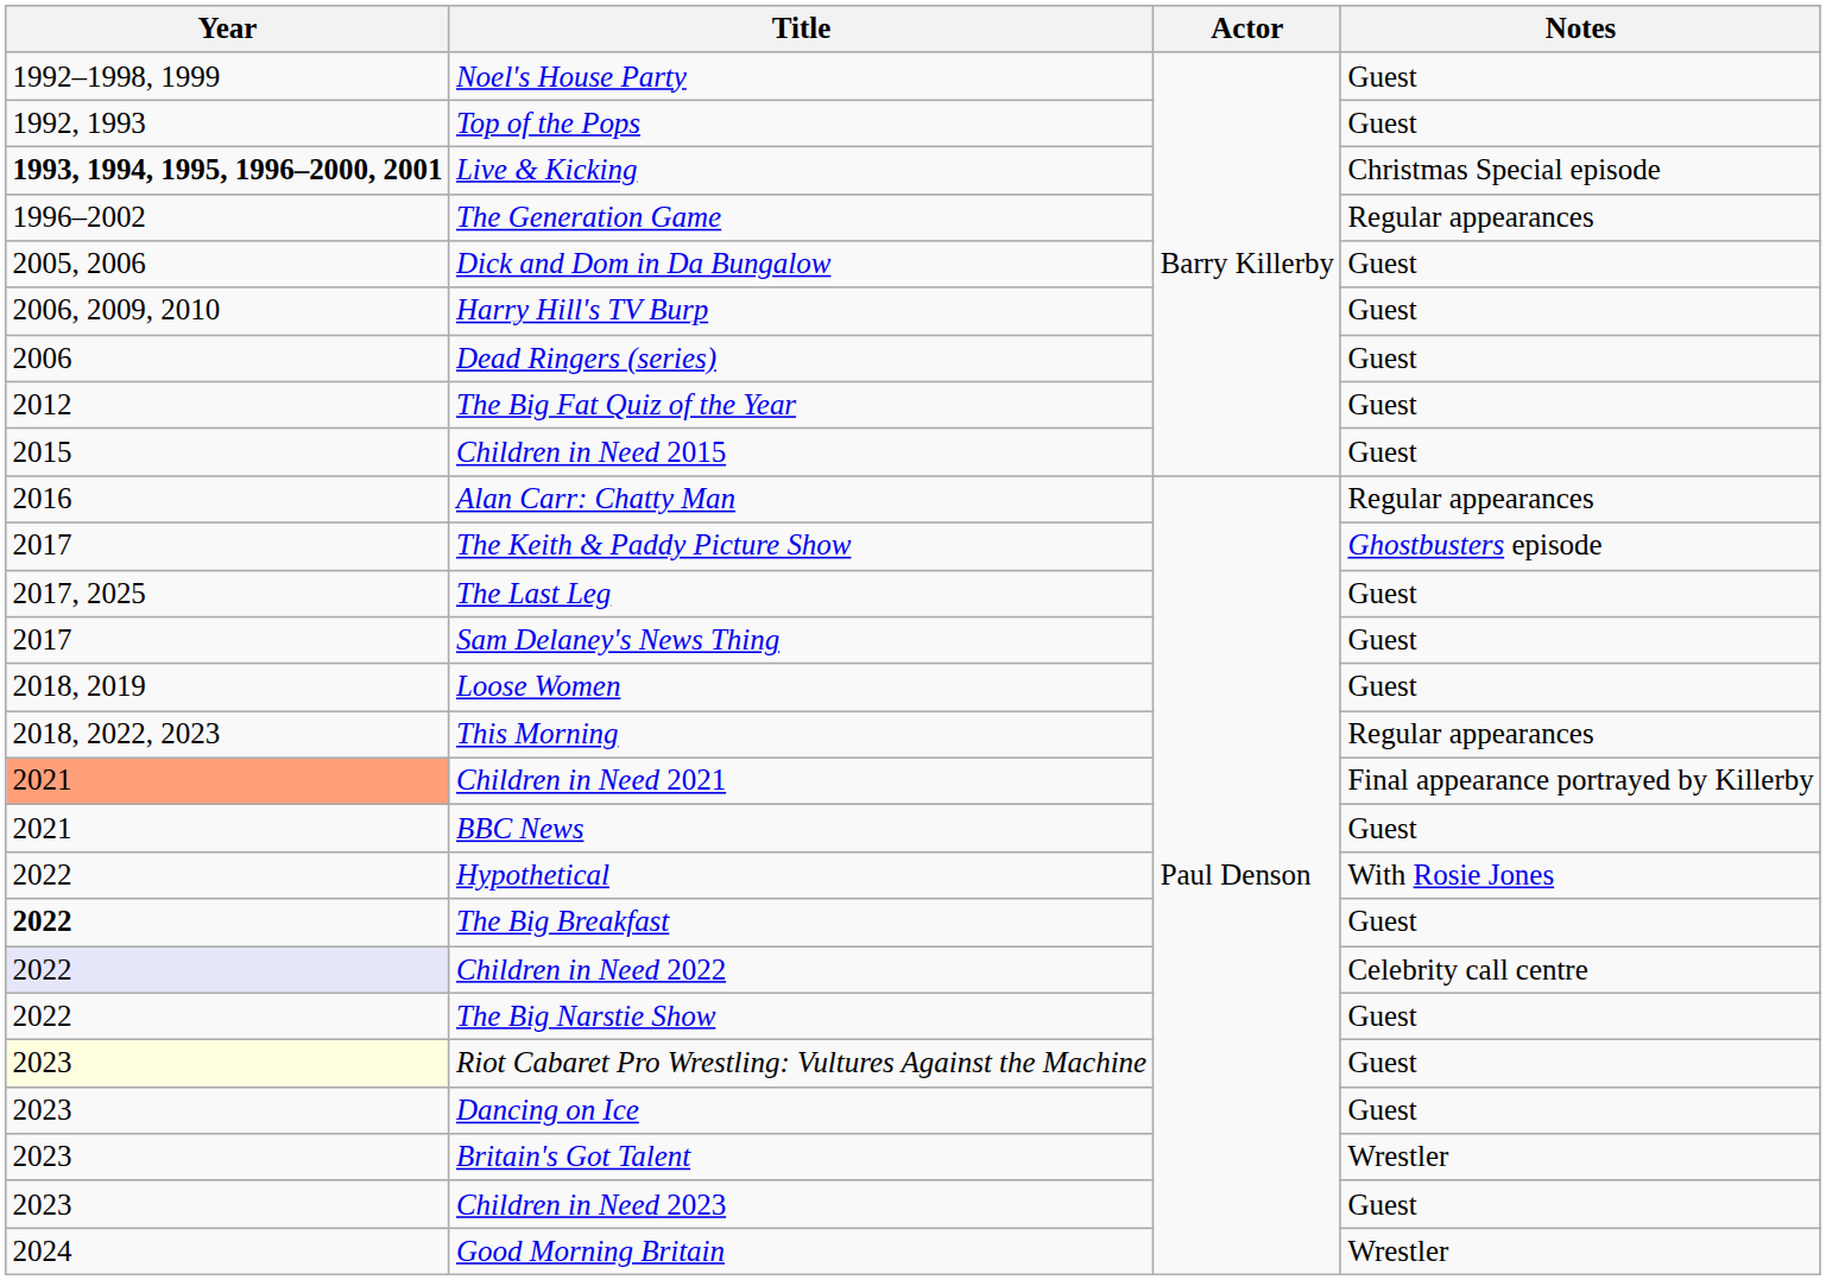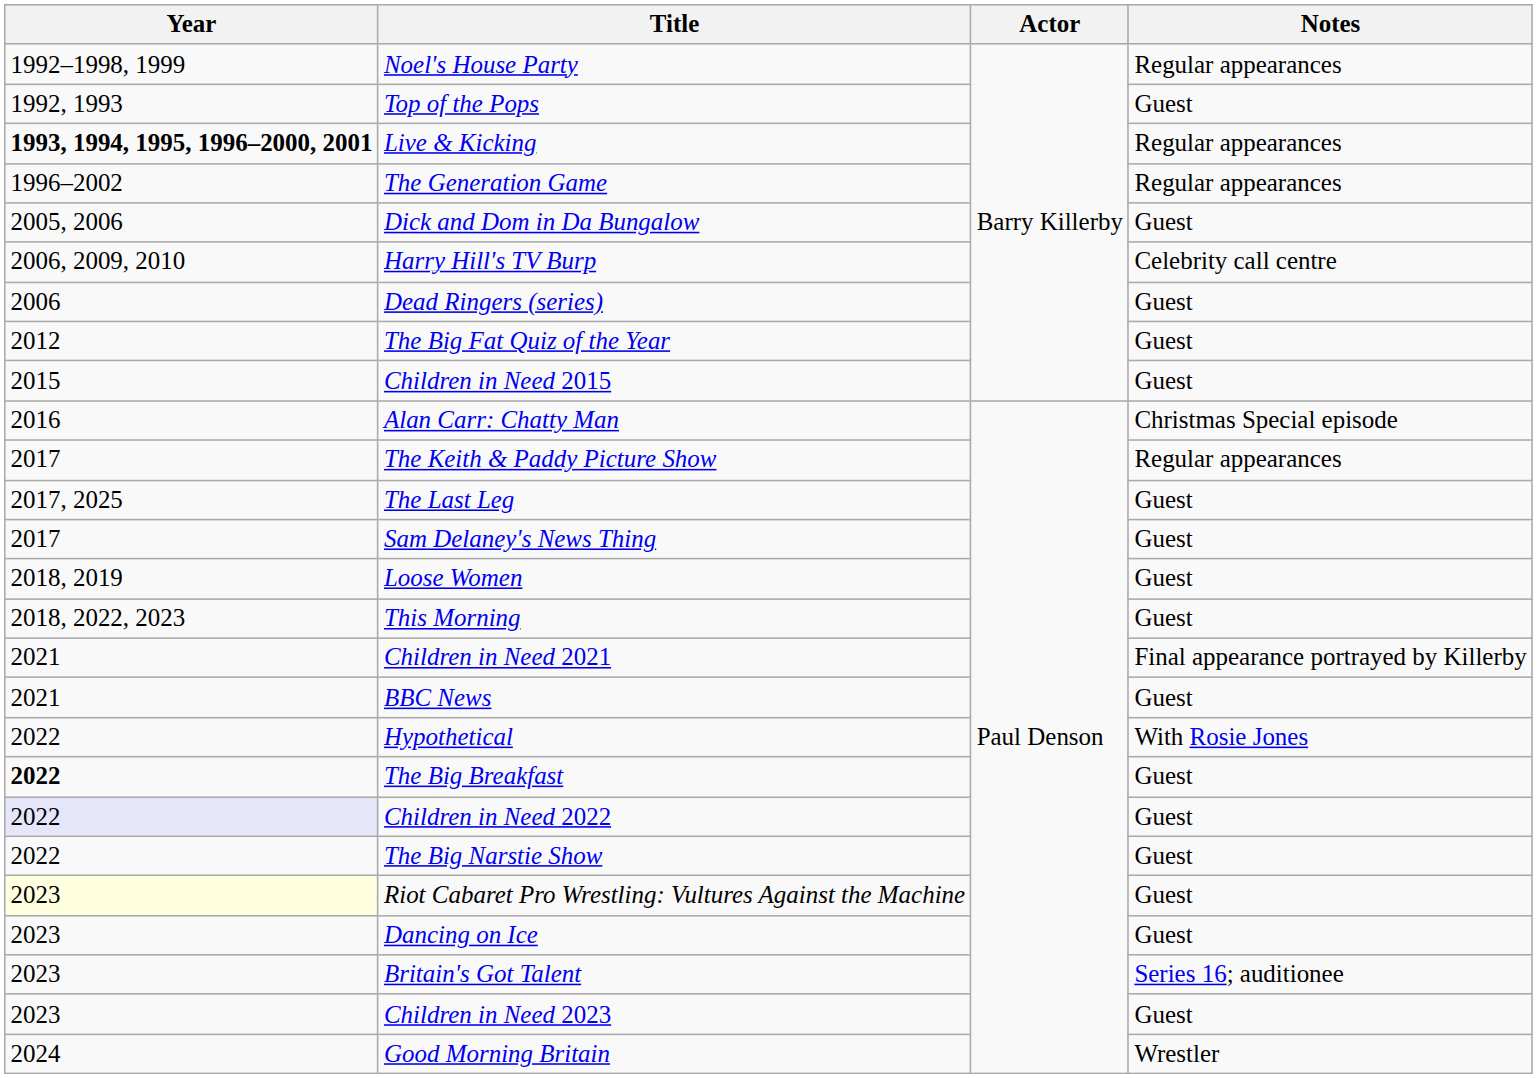Noel's House Party | Notes: Guest -> Regular appearances
Live & Kicking | Notes: Christmas Special episode -> Regular appearances
Harry Hill's TV Burp | Notes: Guest -> Celebrity call centre
Alan Carr: Chatty Man | Notes: Regular appearances -> Christmas Special episode
The Keith & Paddy Picture Show | Notes: Ghostbusters episode -> Regular appearances
This Morning | Notes: Regular appearances -> Guest
Children in Need 2021 | Year: lightsalmon background -> no background
Children in Need 2022 | Notes: Celebrity call centre -> Guest
Britain's Got Talent | Notes: Wrestler -> Series 16; auditionee
